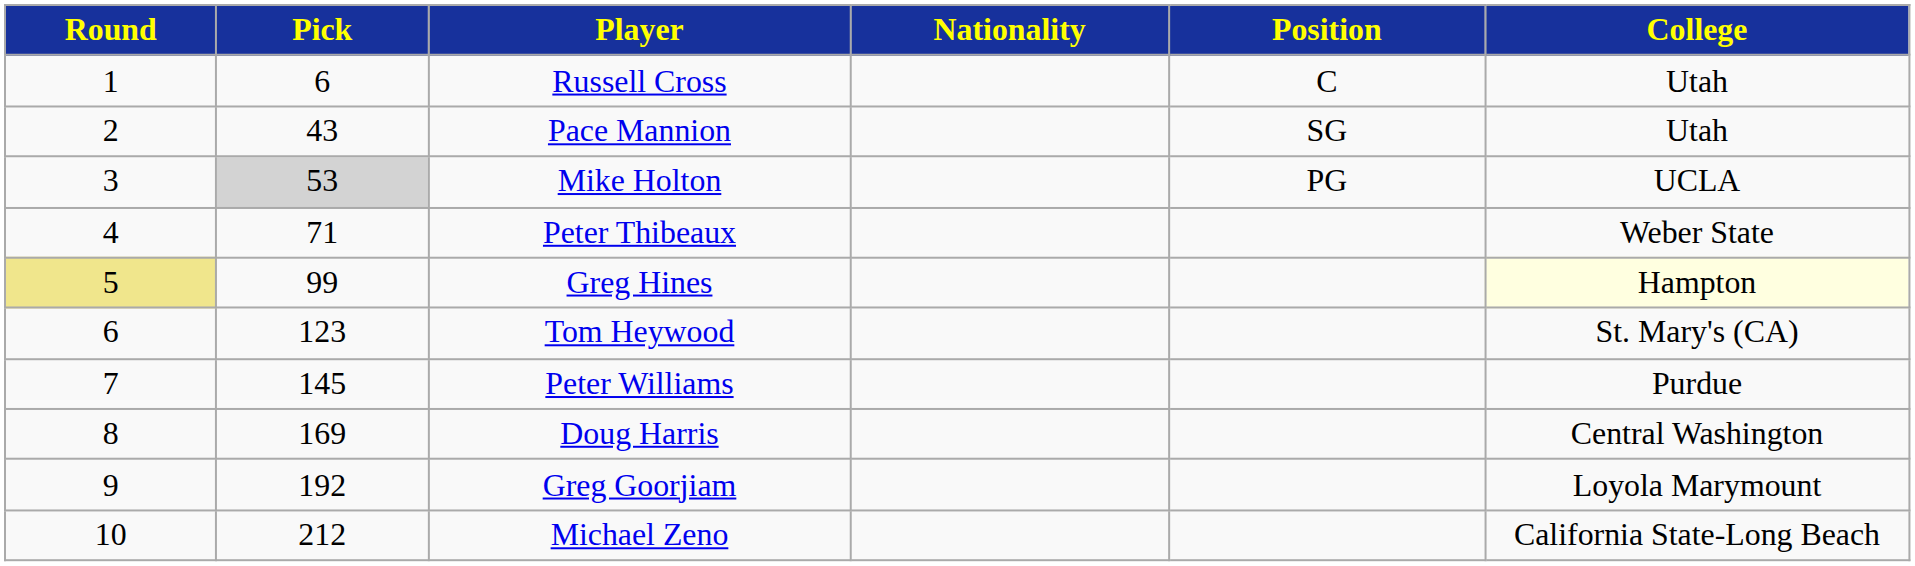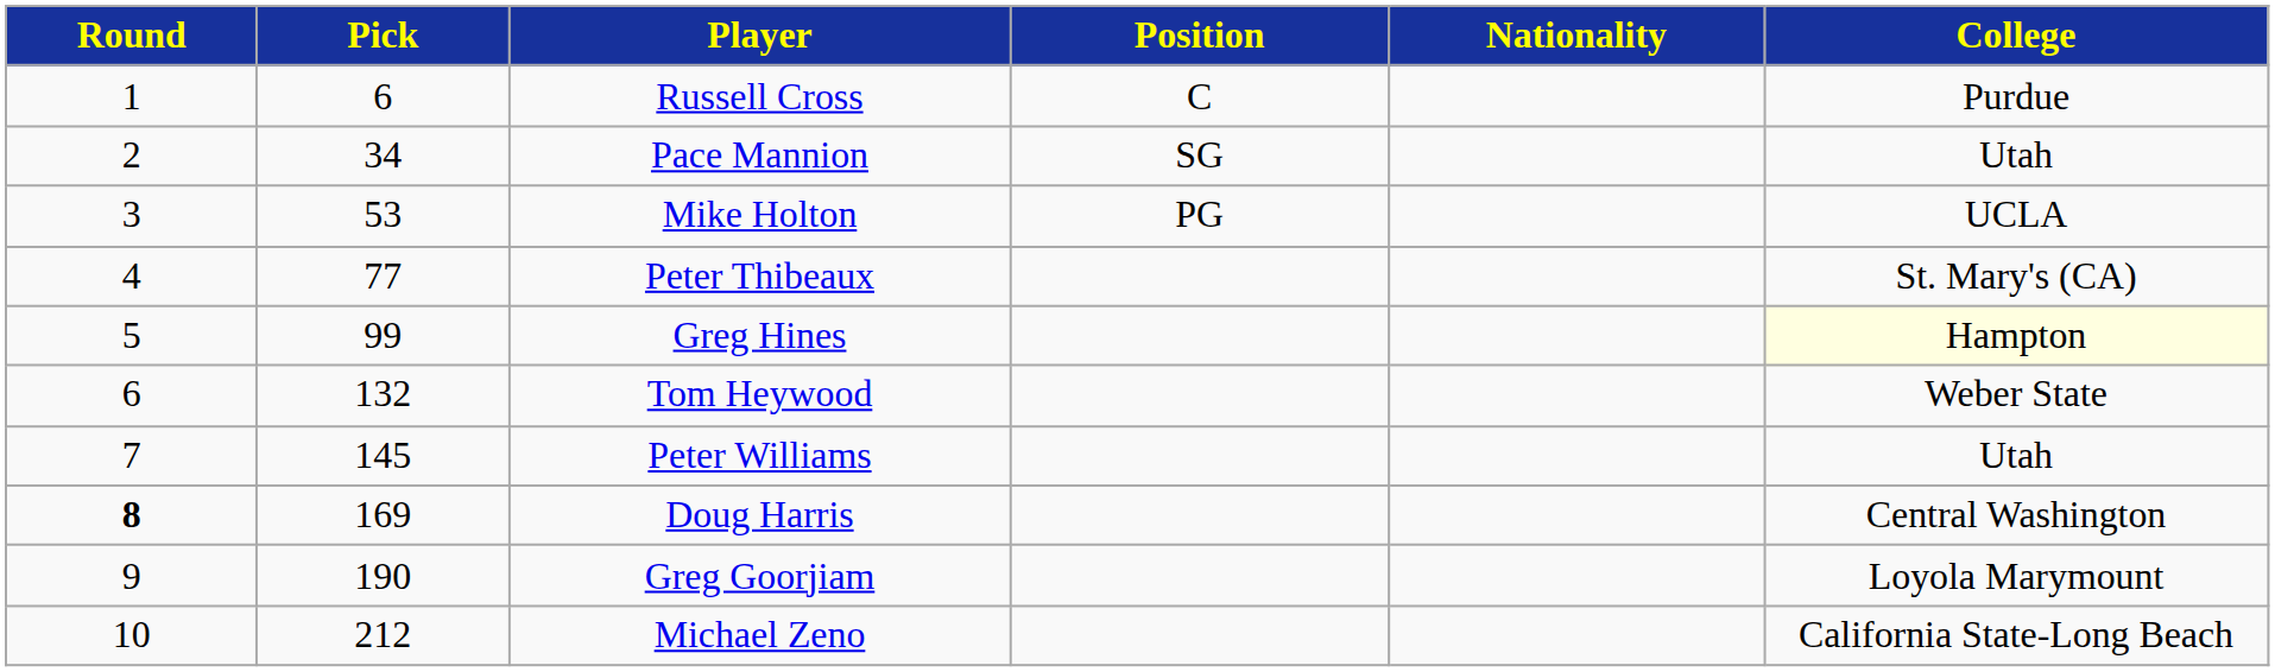columns swapped: Position <-> Nationality
Russell Cross | College: Utah -> Purdue
Pace Mannion | Pick: 43 -> 34
Mike Holton | Pick: lightgrey background -> no background
Peter Thibeaux | Pick: 71 -> 77
Peter Thibeaux | College: Weber State -> St. Mary's (CA)
Greg Hines | Round: khaki background -> no background
Tom Heywood | Pick: 123 -> 132
Tom Heywood | College: St. Mary's (CA) -> Weber State
Peter Williams | College: Purdue -> Utah
Doug Harris | Round: normal -> bold
Greg Goorjiam | Pick: 192 -> 190
